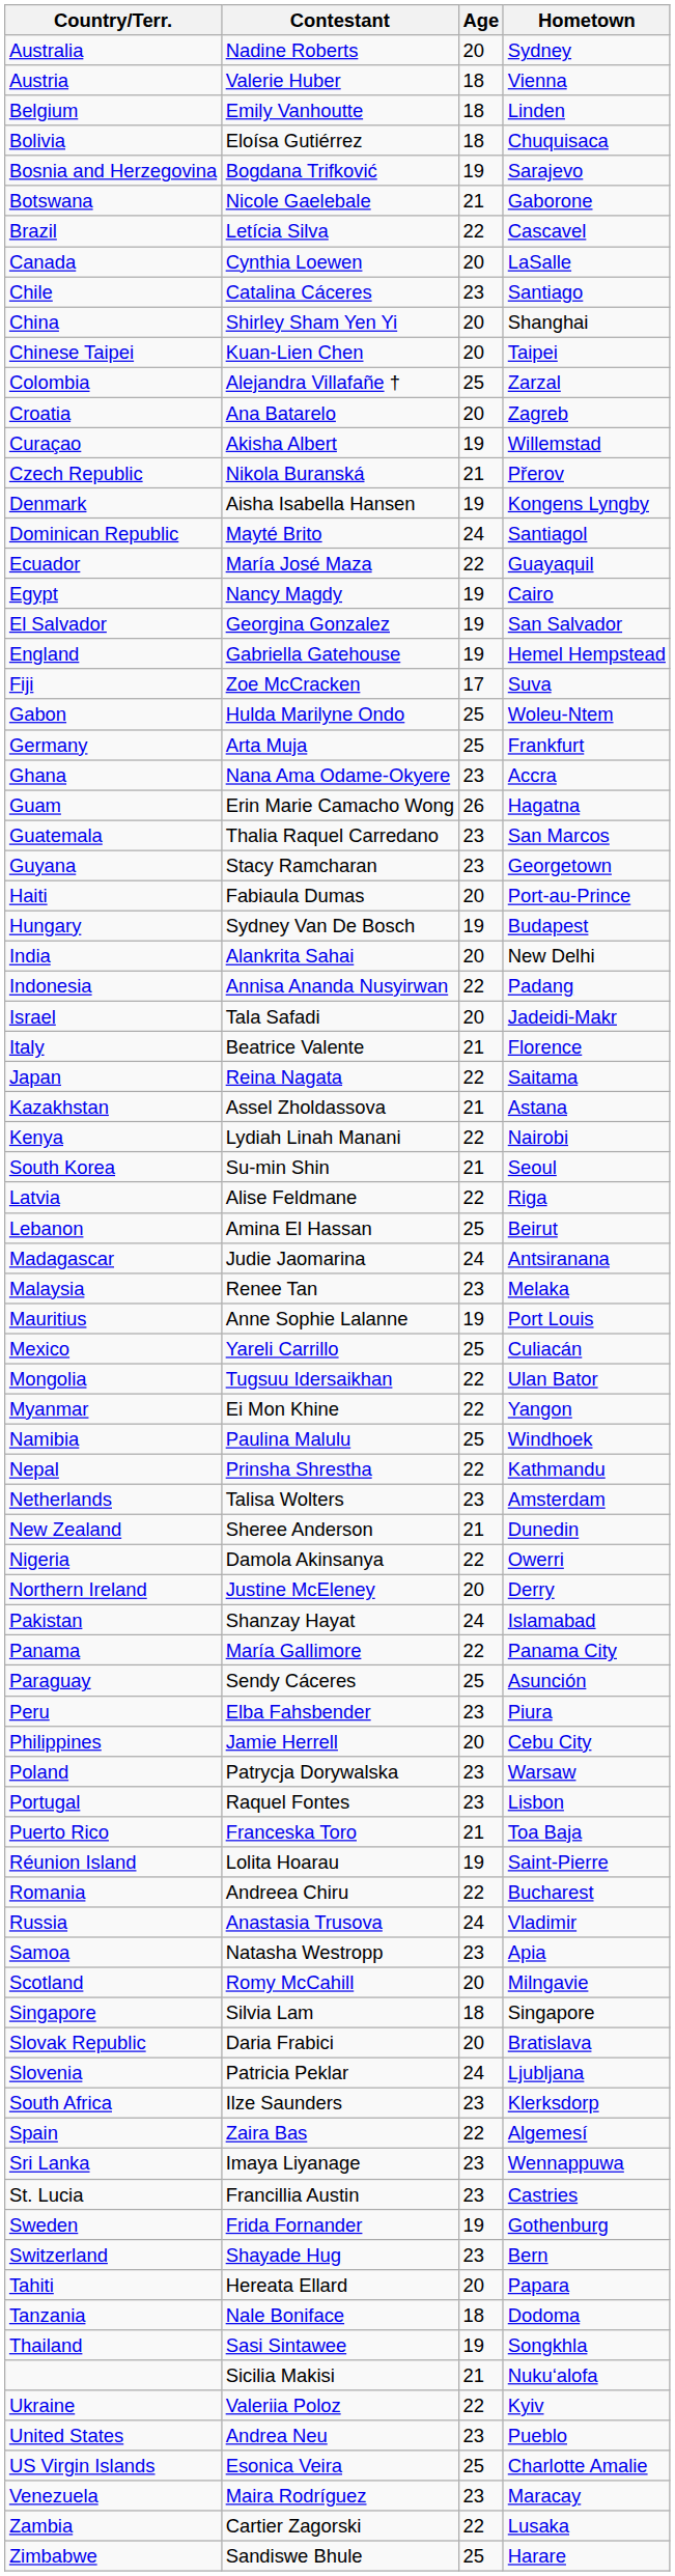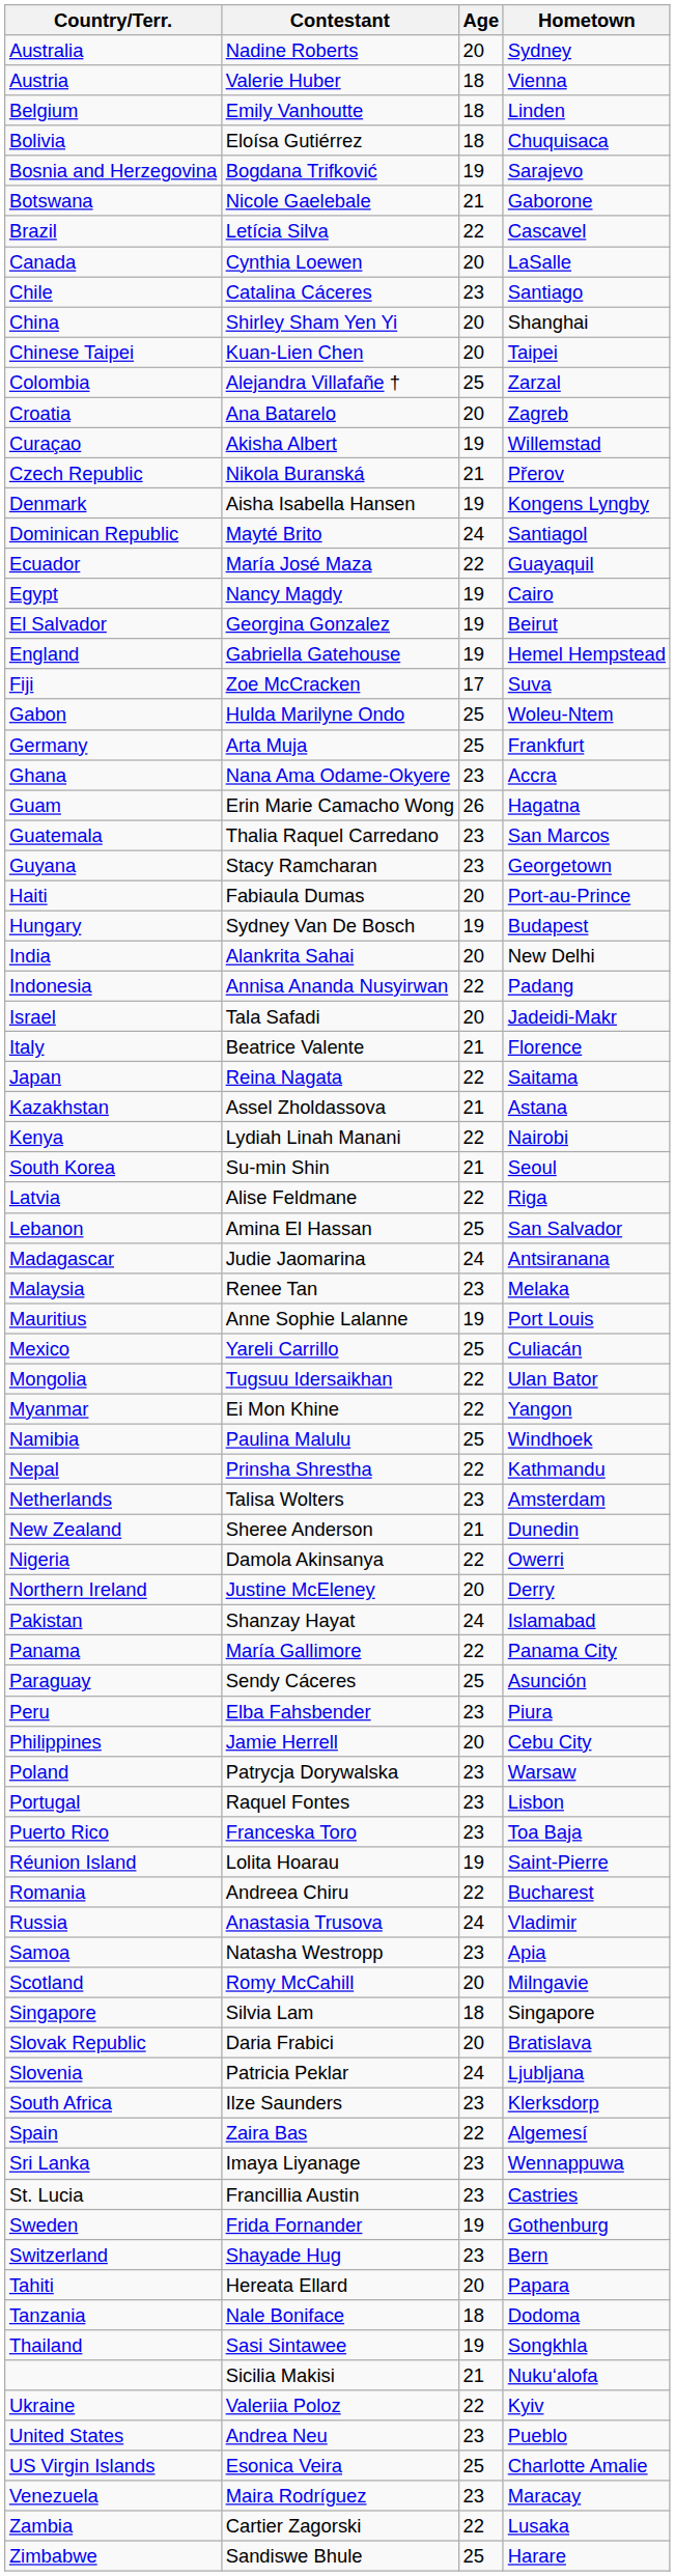El Salvador | Hometown: San Salvador -> Beirut
Lebanon | Hometown: Beirut -> San Salvador
Puerto Rico | Age: 21 -> 23
